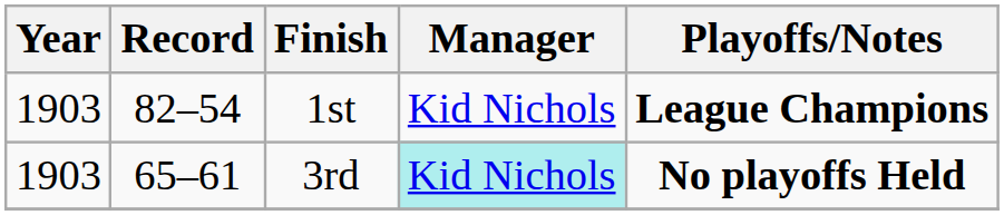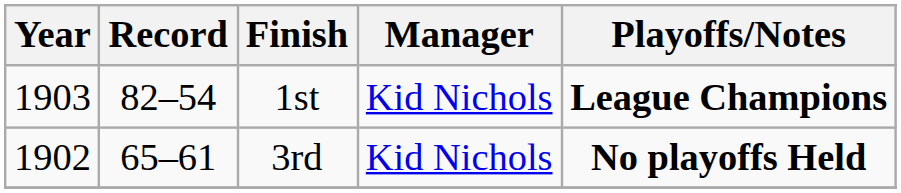3rd | Year: 1903 -> 1902
3rd | Manager: paleturquoise background -> no background
